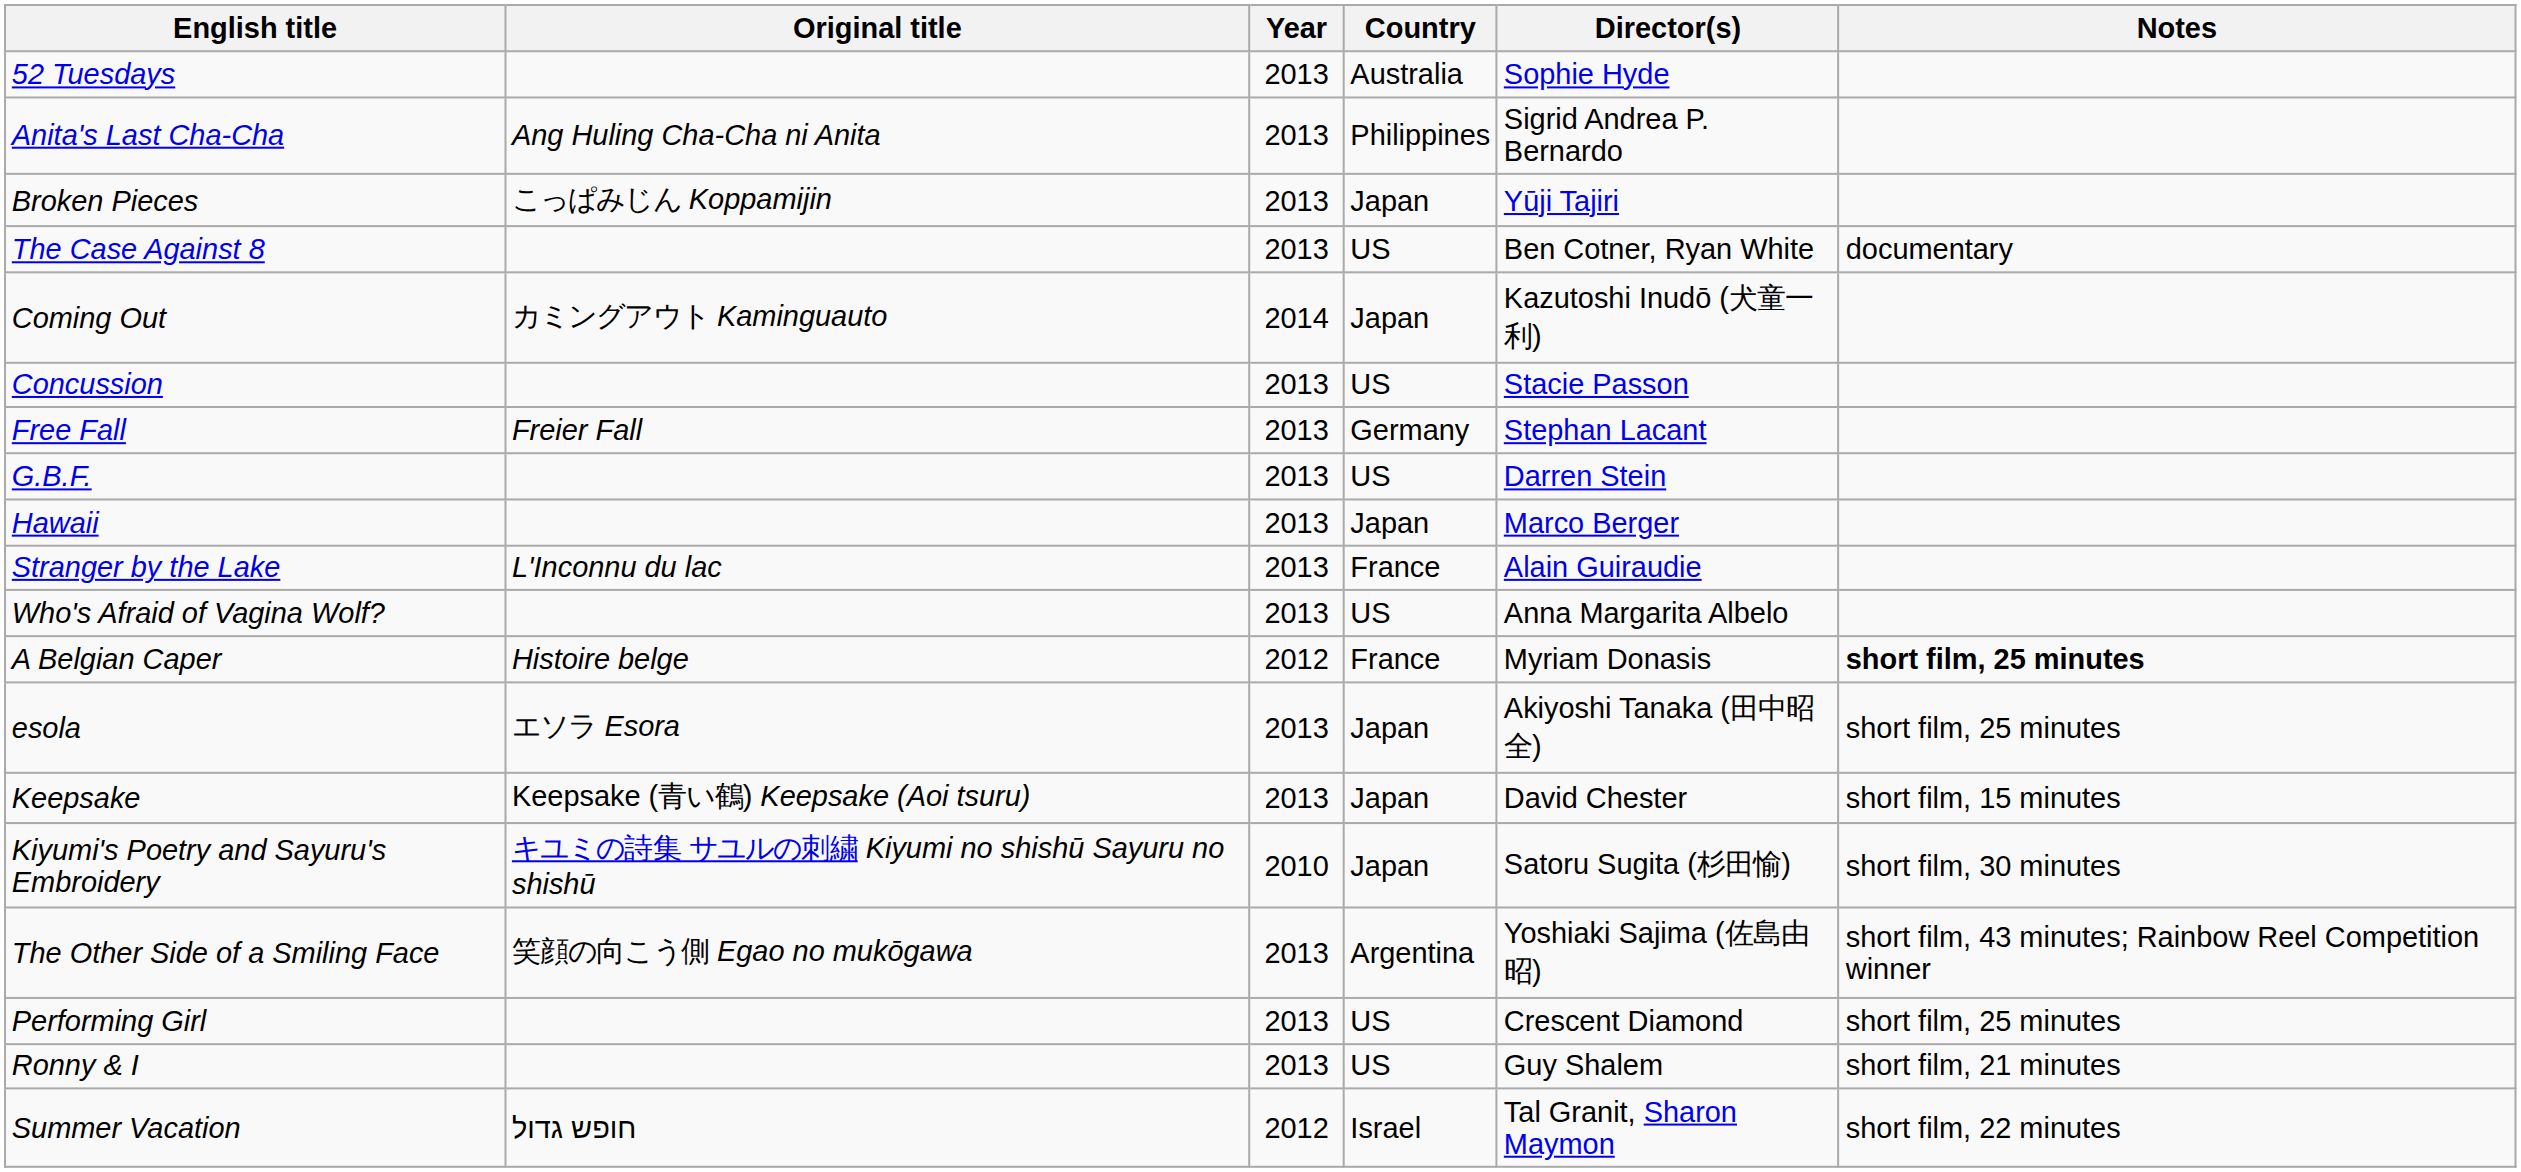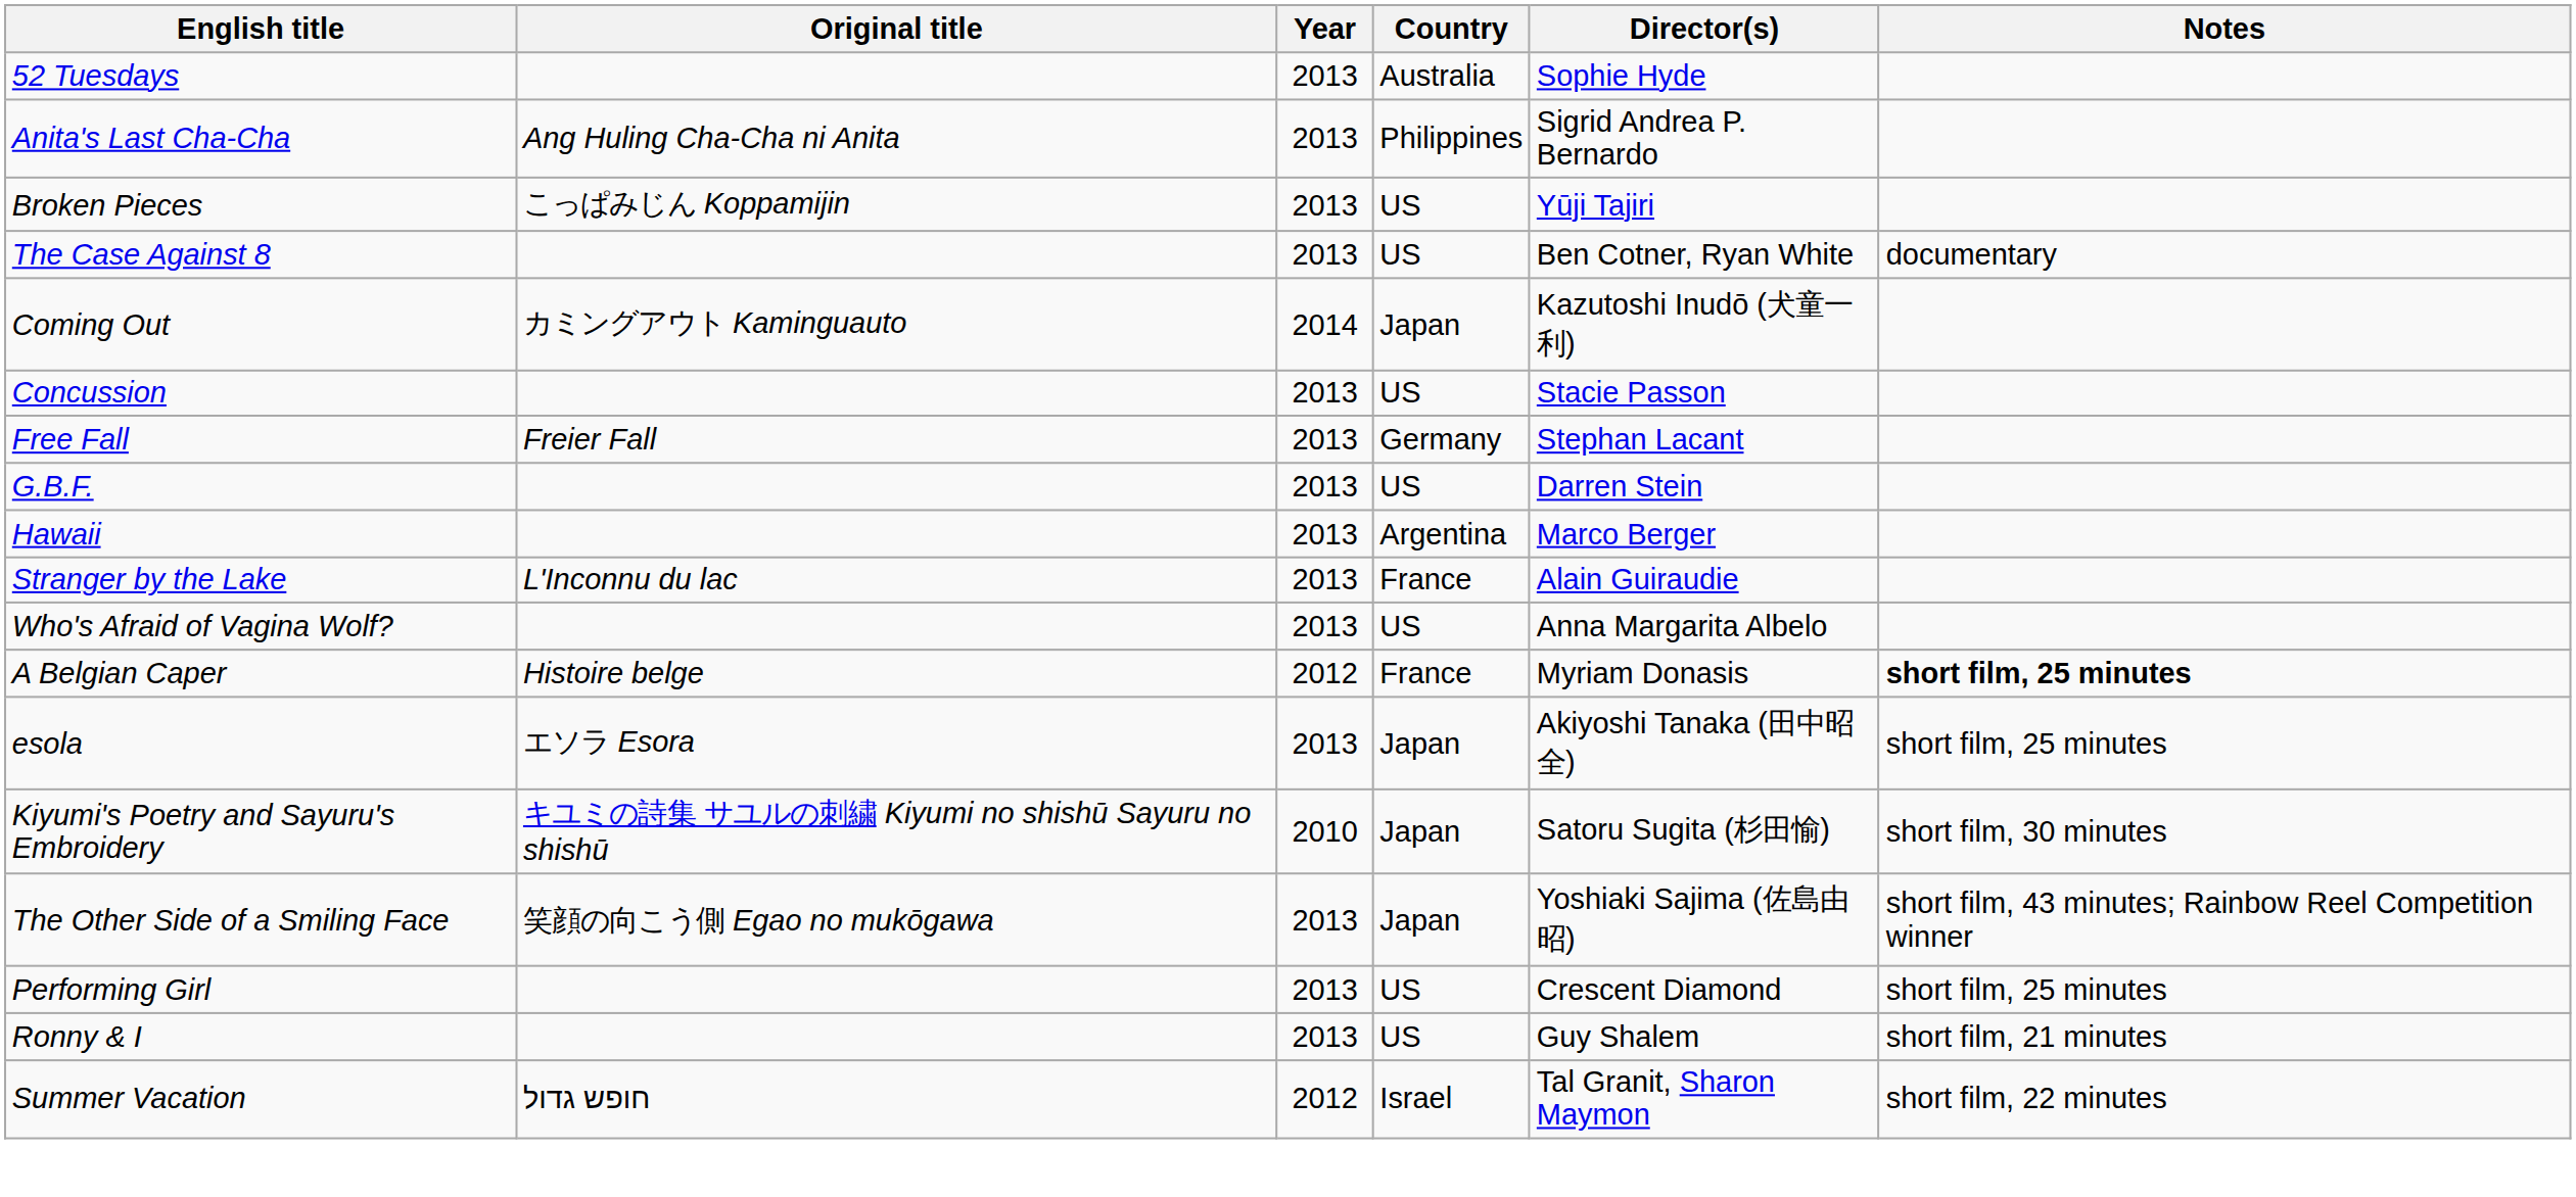Broken Pieces | Country: Japan -> US
Hawaii | Country: Japan -> Argentina
- row: Keepsake | Keepsake (青い鶴) Keepsake (Aoi tsuru) | 2013 | Japan | David Chester | short film, 15 minutes
The Other Side of a Smiling Face | Country: Argentina -> Japan
